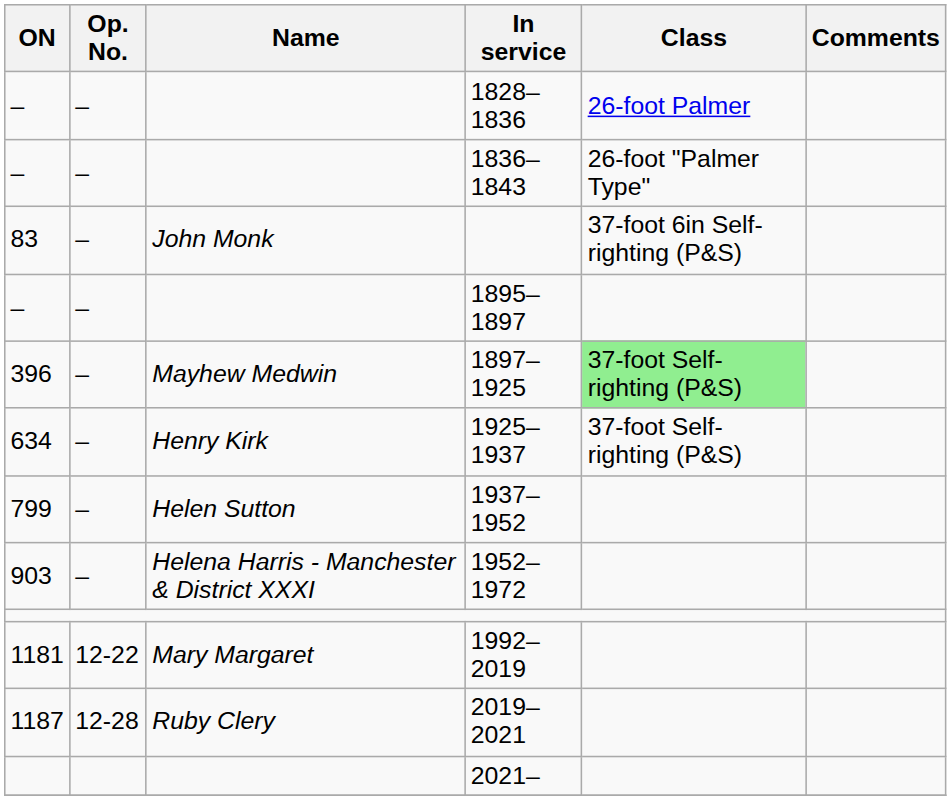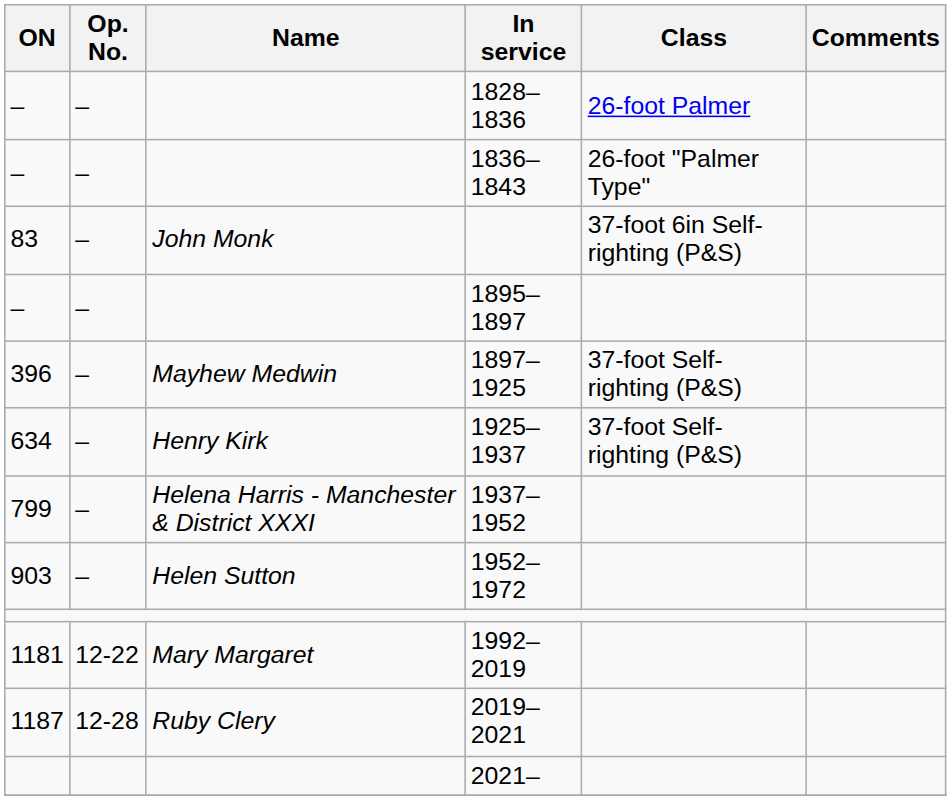1897–1925 | Class: lightgreen background -> no background
1937–1952 | Name: Helen Sutton -> Helena Harris - Manchester & District XXXI
1952–1972 | Name: Helena Harris - Manchester & District XXXI -> Helen Sutton
